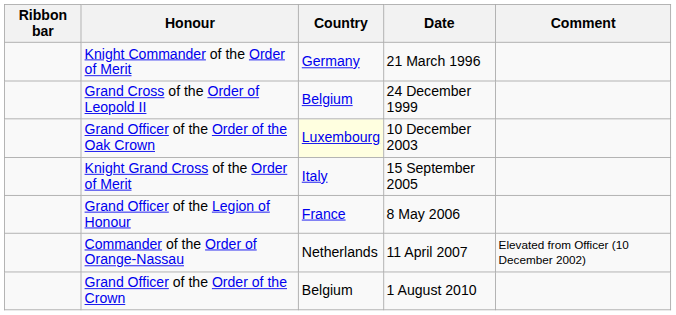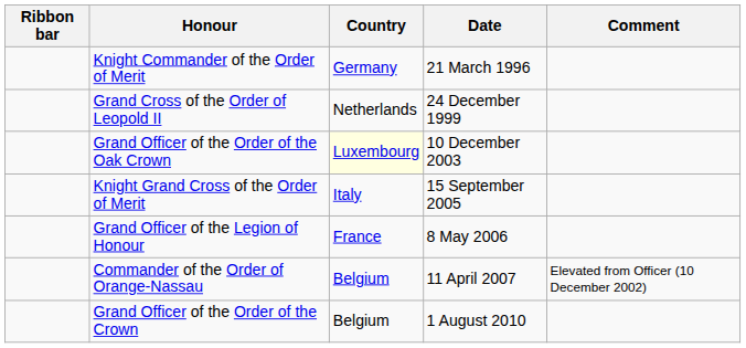Grand Cross of the Order of Leopold II | Country: Belgium -> Netherlands
Commander of the Order of Orange-Nassau | Country: Netherlands -> Belgium
